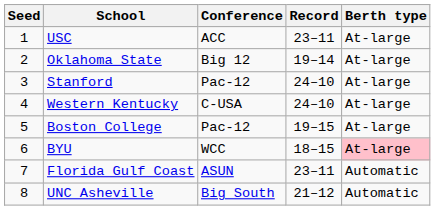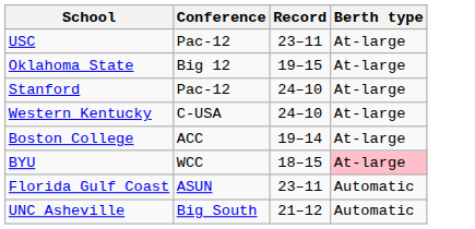- column: Seed | 1 | 2 | 3 | 4 | 5 | 6 | 7 | 8
USC | Conference: ACC -> Pac-12
Oklahoma State | Record: 19–14 -> 19–15
Boston College | Conference: Pac-12 -> ACC
Boston College | Record: 19–15 -> 19–14
